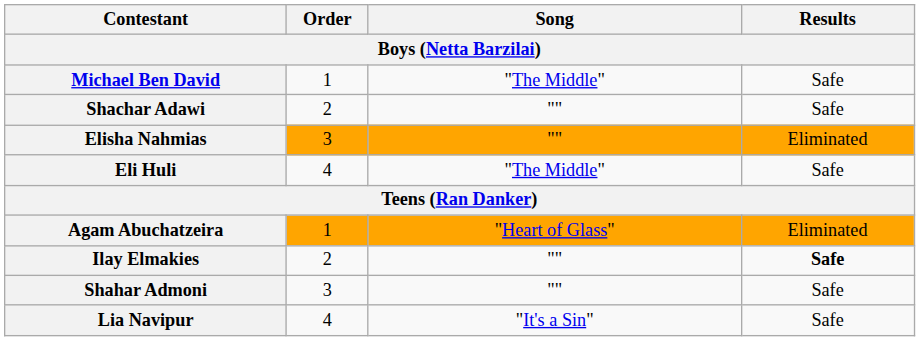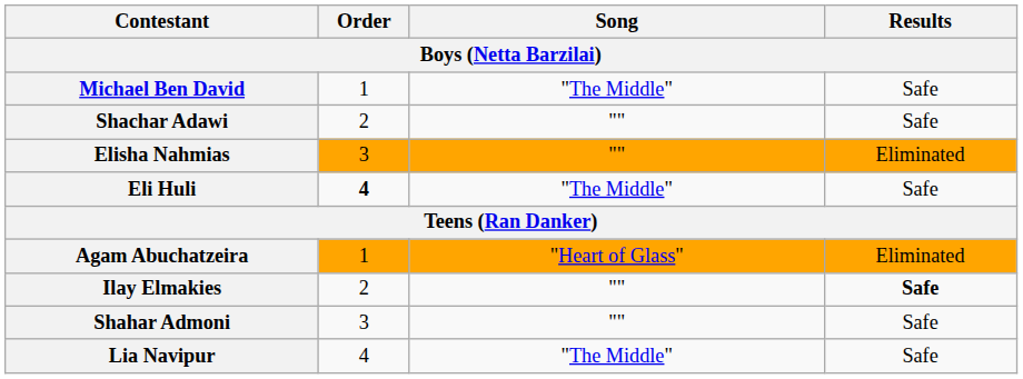Eli Huli | Order: normal -> bold
Lia Navipur | Song: "It's a Sin" -> "The Middle"
